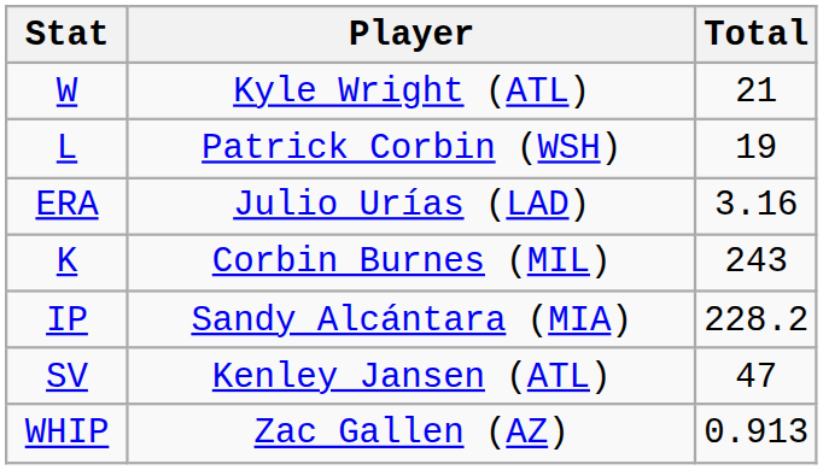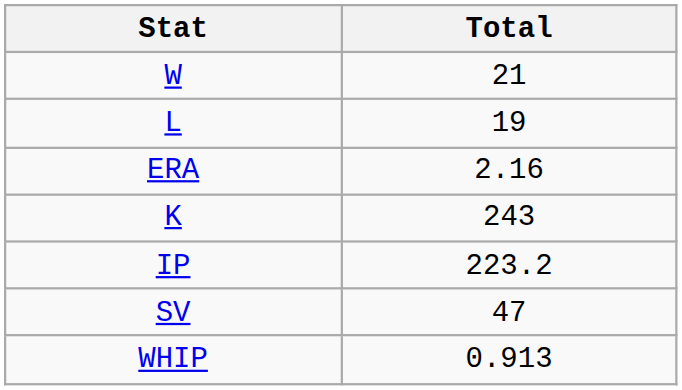- column: Player | Kyle Wright (ATL) | Patrick Corbin (WSH) | Julio Urías (LAD) | Corbin Burnes (MIL) | Sandy Alcántara (MIA) | Kenley Jansen (ATL) | Zac Gallen (AZ)
ERA | Total: 3.16 -> 2.16
IP | Total: 228.2 -> 223.2
